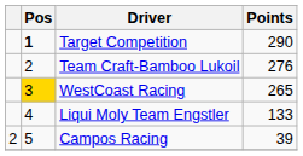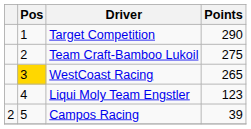Target Competition | Pos: bold -> normal
Team Craft-Bamboo Lukoil | Points: 276 -> 275
Liqui Moly Team Engstler | Points: 133 -> 123
